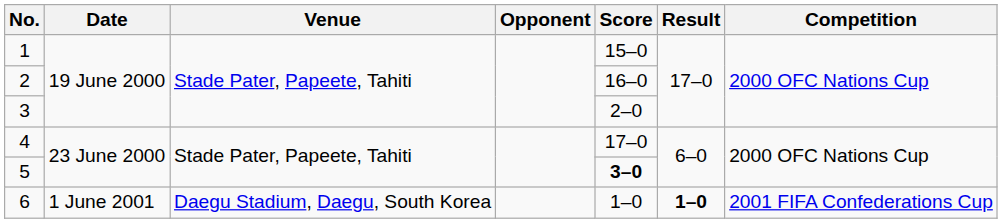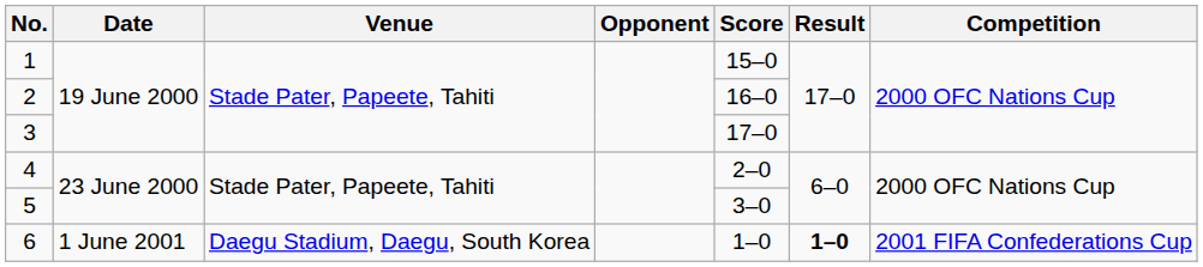3 | Score: 2–0 -> 17–0
4 | Score: 17–0 -> 2–0
5 | Score: bold -> normal
